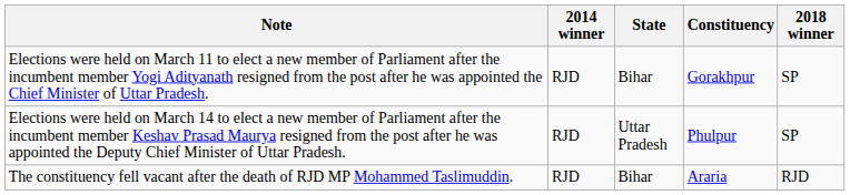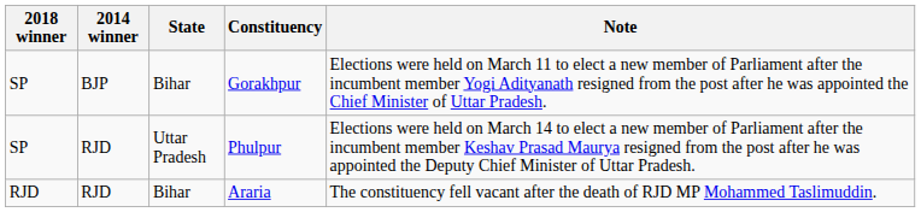columns swapped: 2018 winner <-> Note
Gorakhpur | 2014 winner: RJD -> BJP
